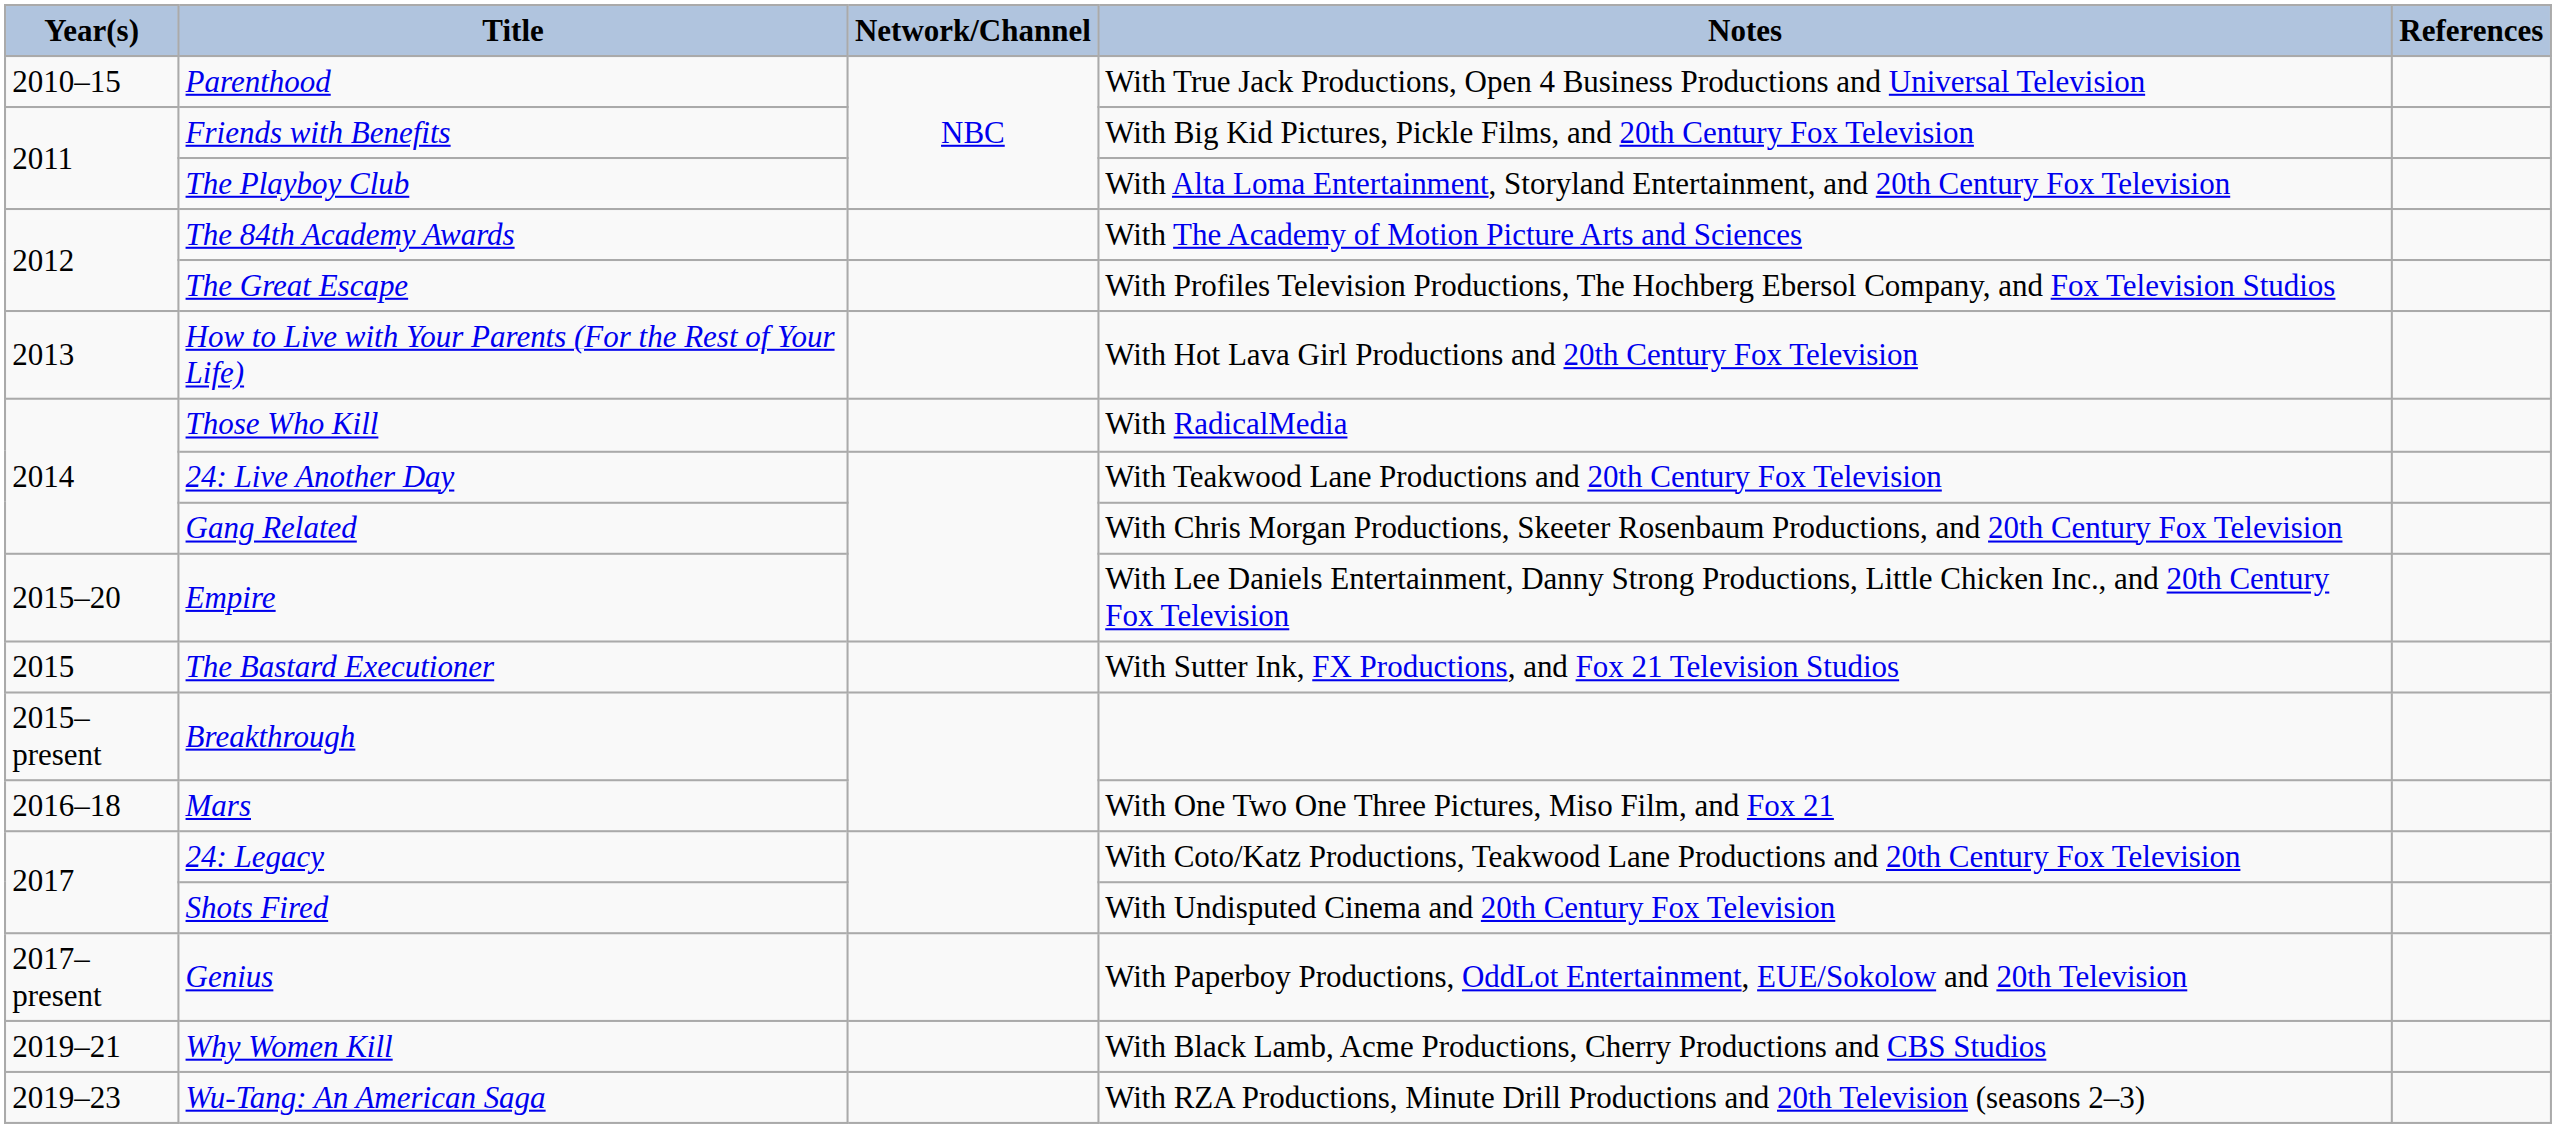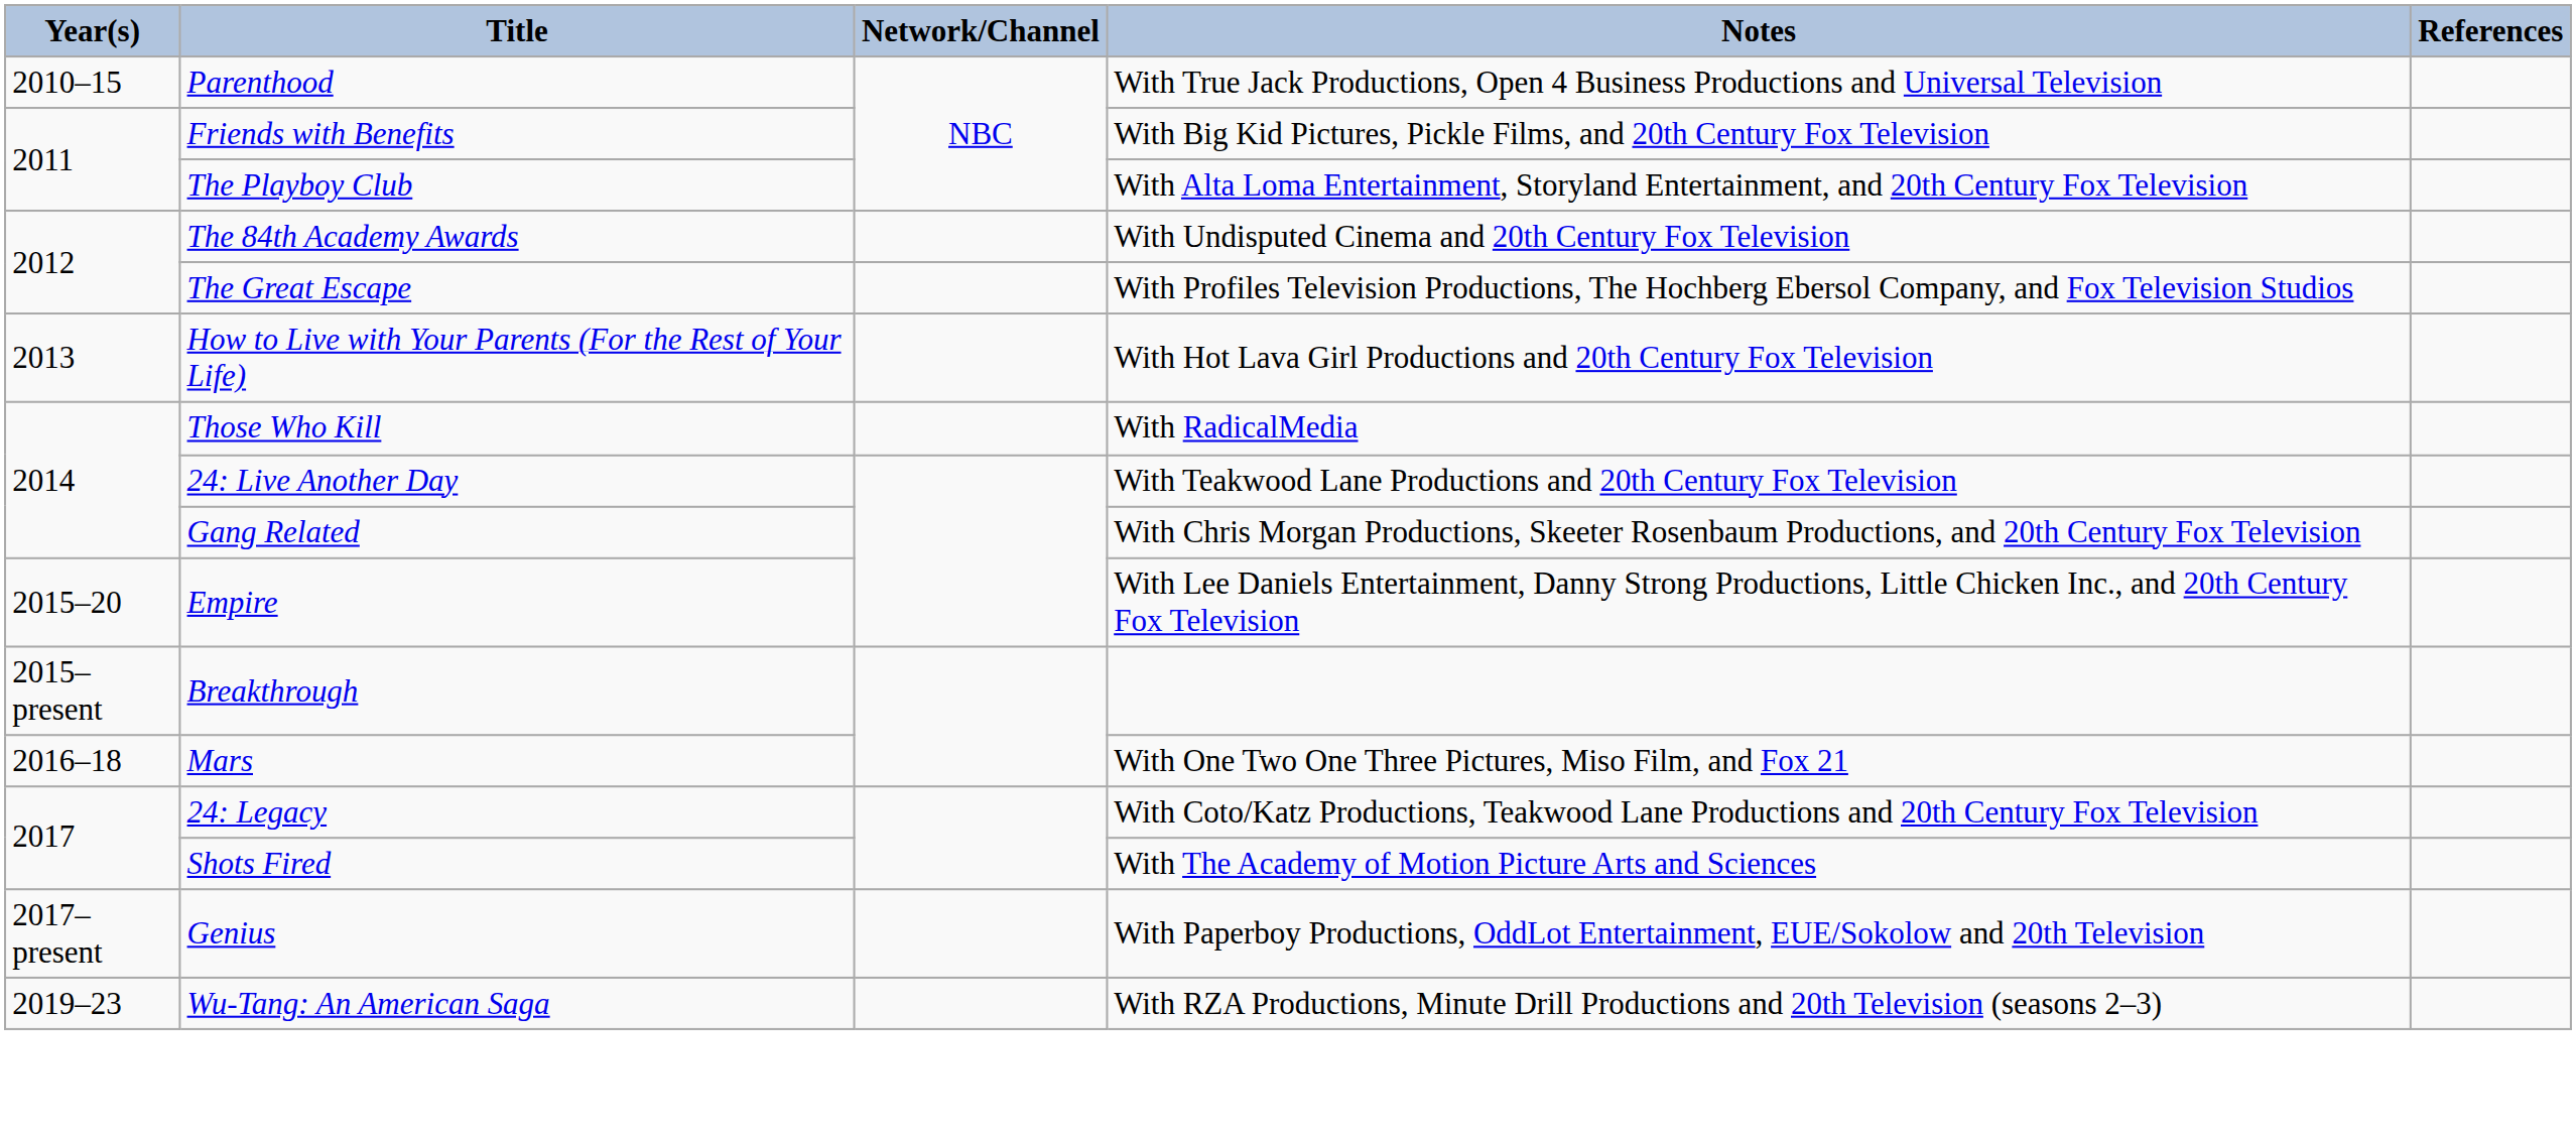The 84th Academy Awards | Notes: With The Academy of Motion Picture Arts and Sciences -> With Undisputed Cinema and 20th Century Fox Television
- row: 2015 | The Bastard Executioner | With Sutter Ink, FX Productions, and Fox 21 Television Studios
Shots Fired | Notes: With Undisputed Cinema and 20th Century Fox Television -> With The Academy of Motion Picture Arts and Sciences
- row: 2019–21 | Why Women Kill | With Black Lamb, Acme Productions, Cherry Productions and CBS Studios
